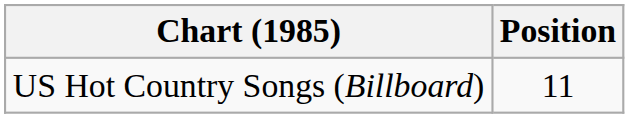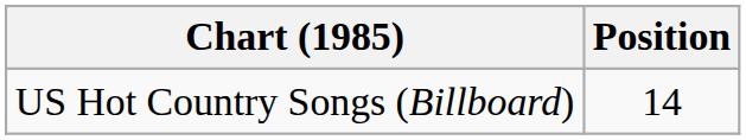US Hot Country Songs (Billboard) | Position: 11 -> 14
